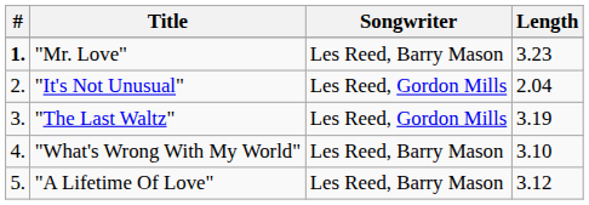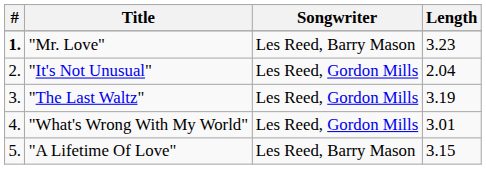"What's Wrong With My World" | Songwriter: Les Reed, Barry Mason -> Les Reed, Gordon Mills
"What's Wrong With My World" | Length: 3.10 -> 3.01
"A Lifetime Of Love" | Length: 3.12 -> 3.15
